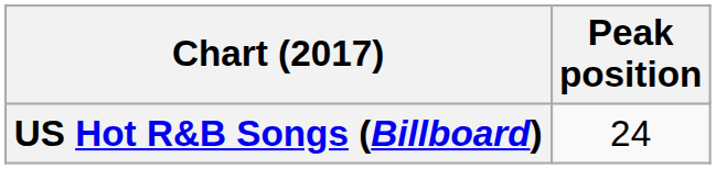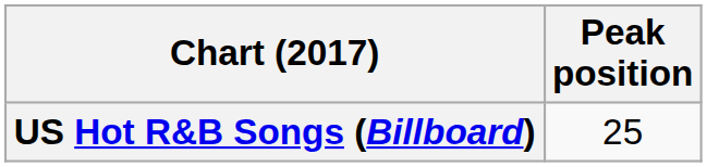US Hot R&B Songs (Billboard) | Peak position: 24 -> 25
